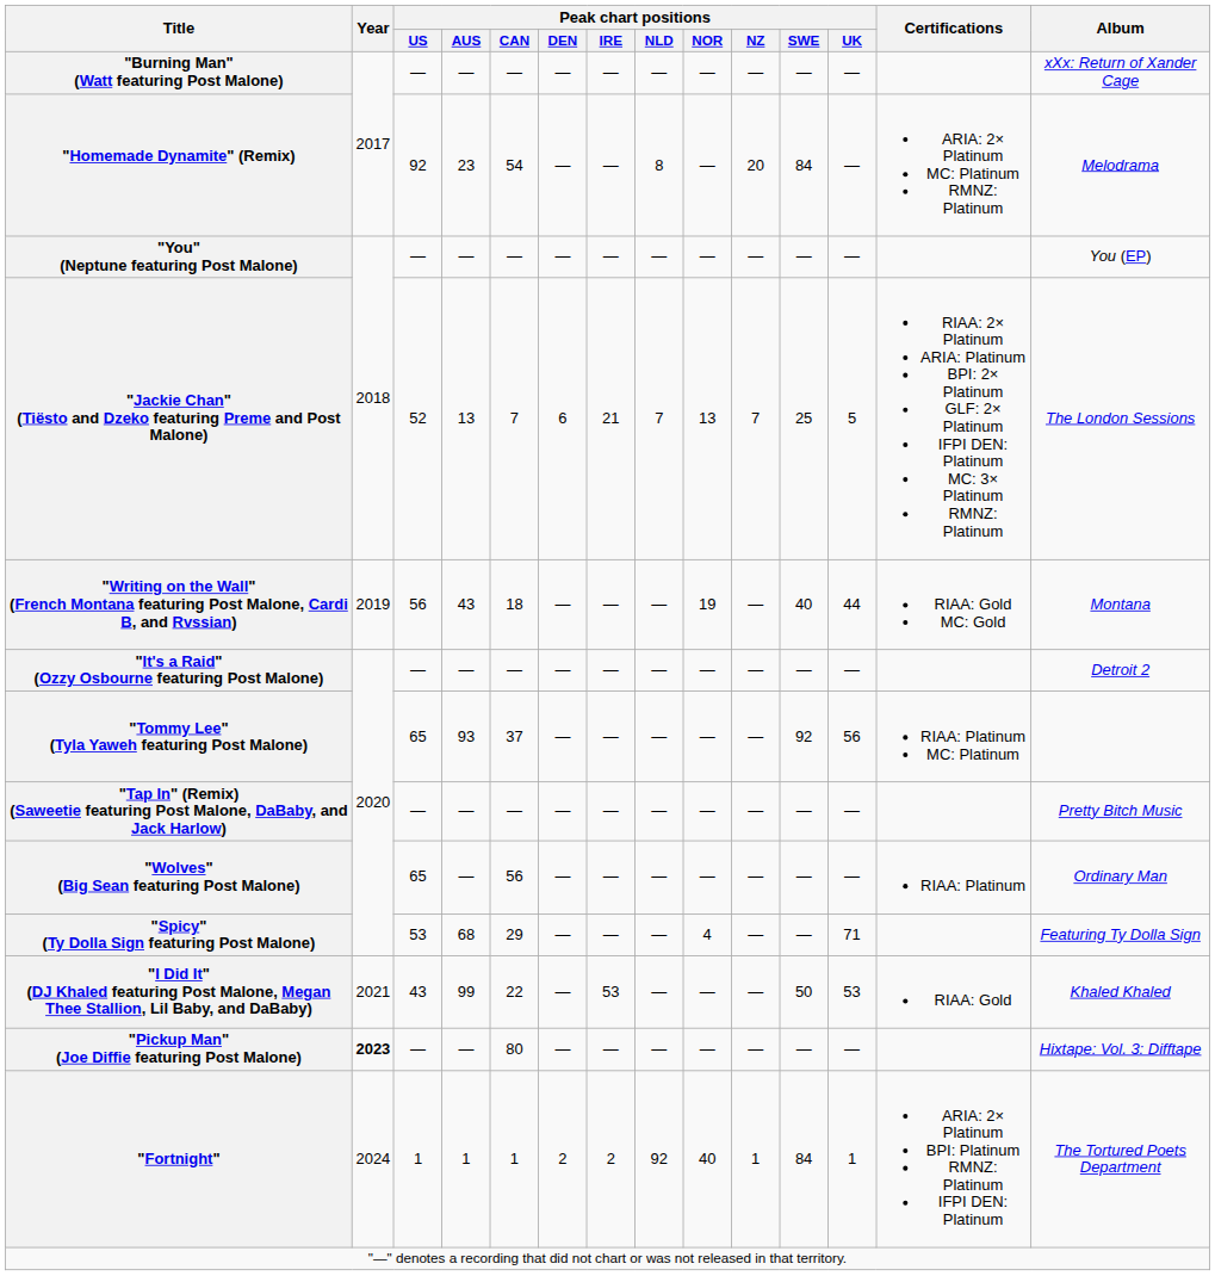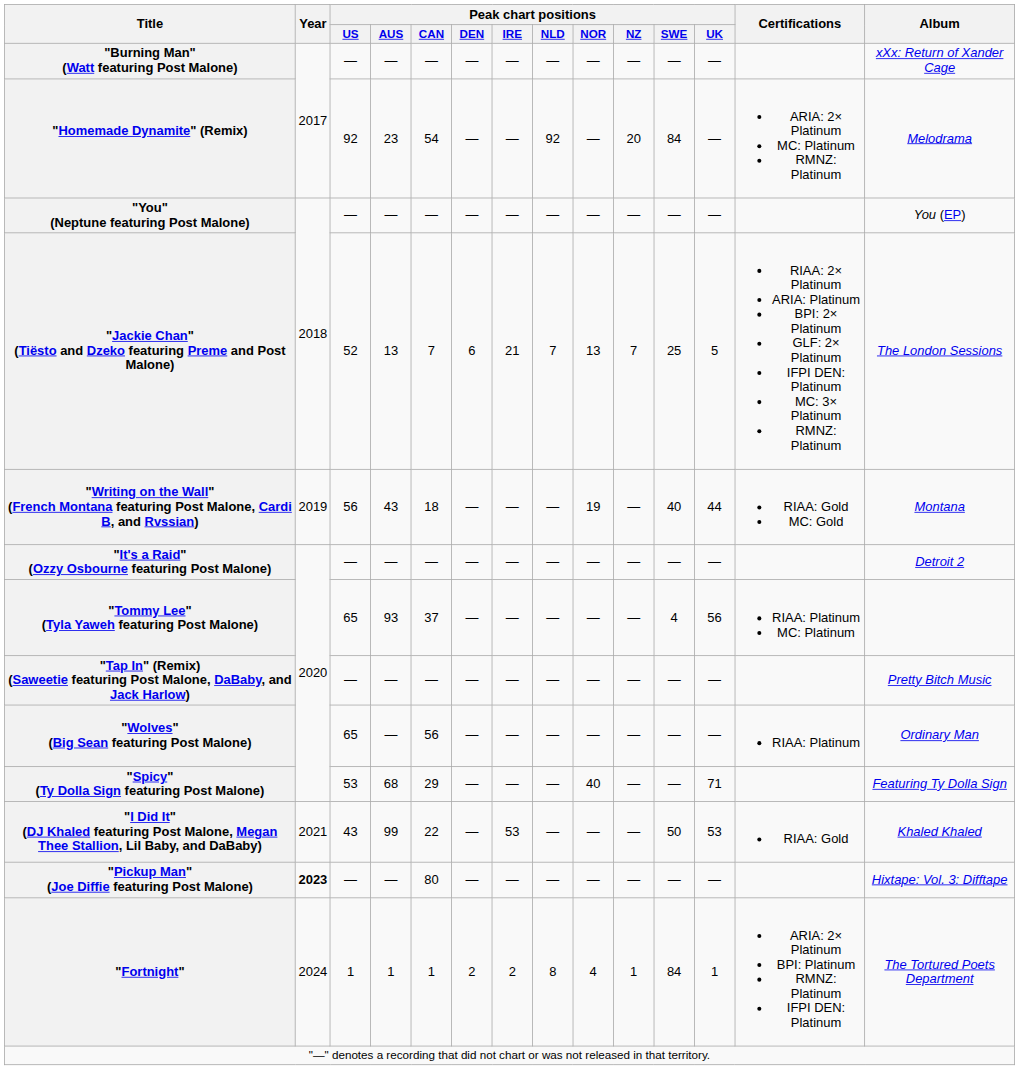"Homemade Dynamite" (Remix) | Peak chart positions / NLD: 8 -> 92
"Tommy Lee" (Tyla Yaweh featuring Post Malone) | Peak chart positions / SWE: 92 -> 4
"Spicy" (Ty Dolla Sign featuring Post Malone) | Peak chart positions / NOR: 4 -> 40
"Fortnight" | Peak chart positions / NLD: 92 -> 8
"Fortnight" | Peak chart positions / NOR: 40 -> 4
